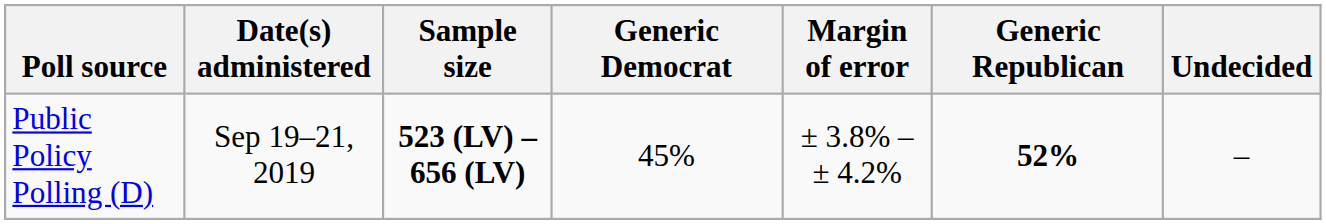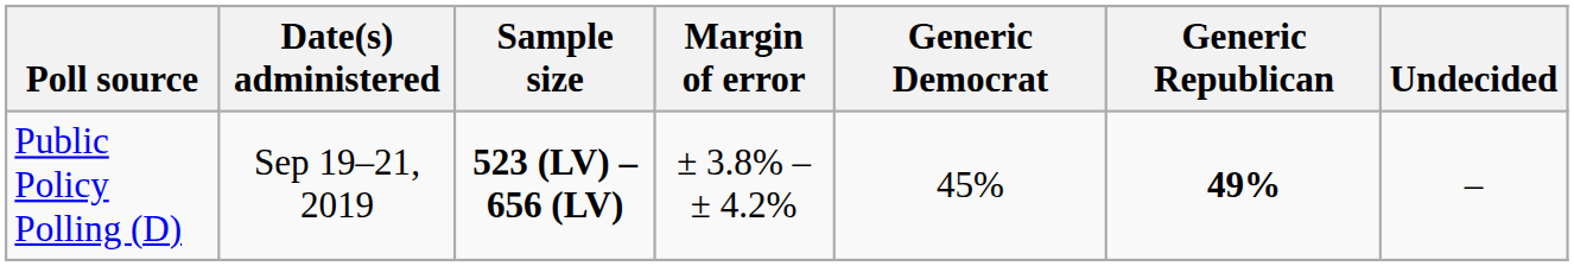columns swapped: Margin of error <-> Generic Democrat
Public Policy Polling (D) | Generic Republican: 52% -> 49%
